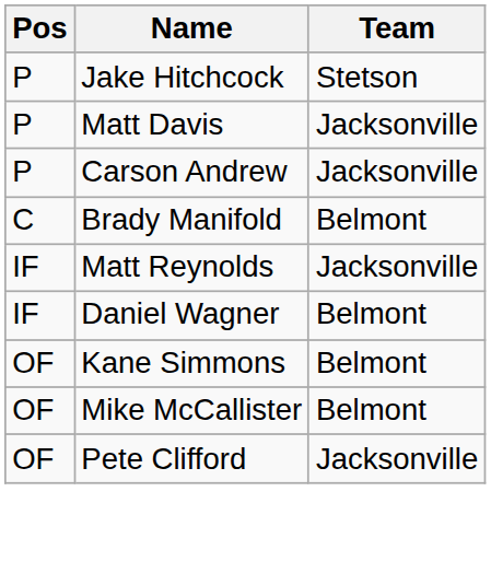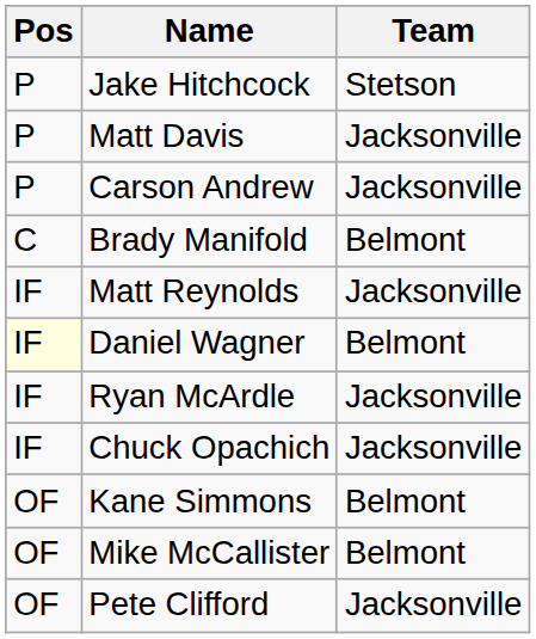Daniel Wagner | Pos: no background -> lightyellow background
+ row: IF | Ryan McArdle | Jacksonville
+ row: IF | Chuck Opachich | Jacksonville
